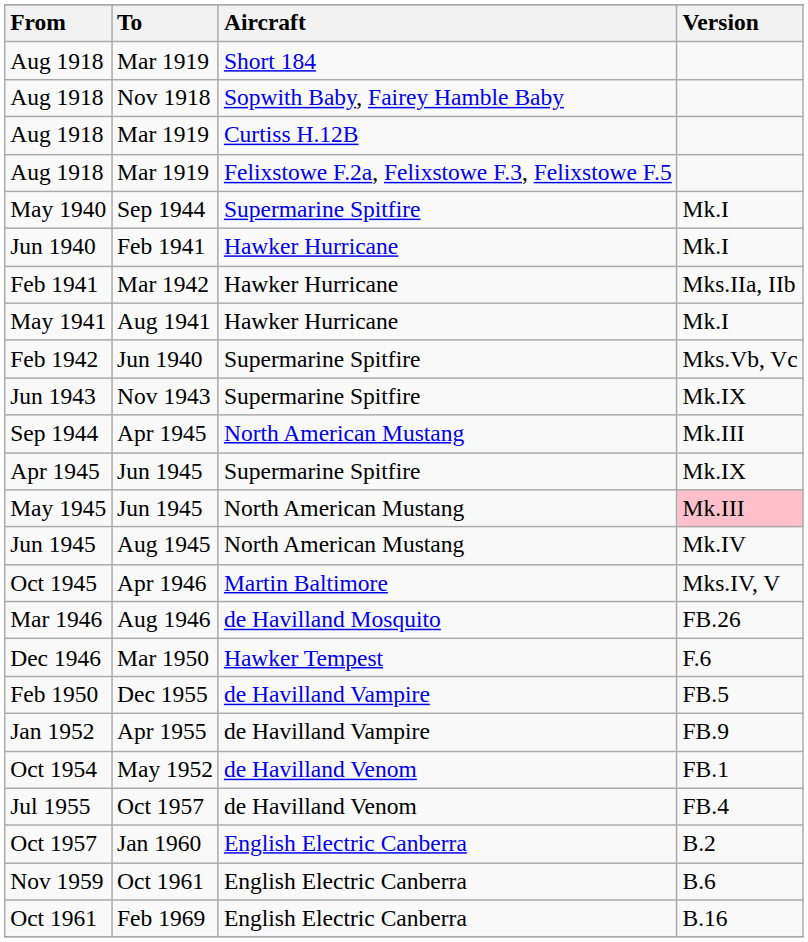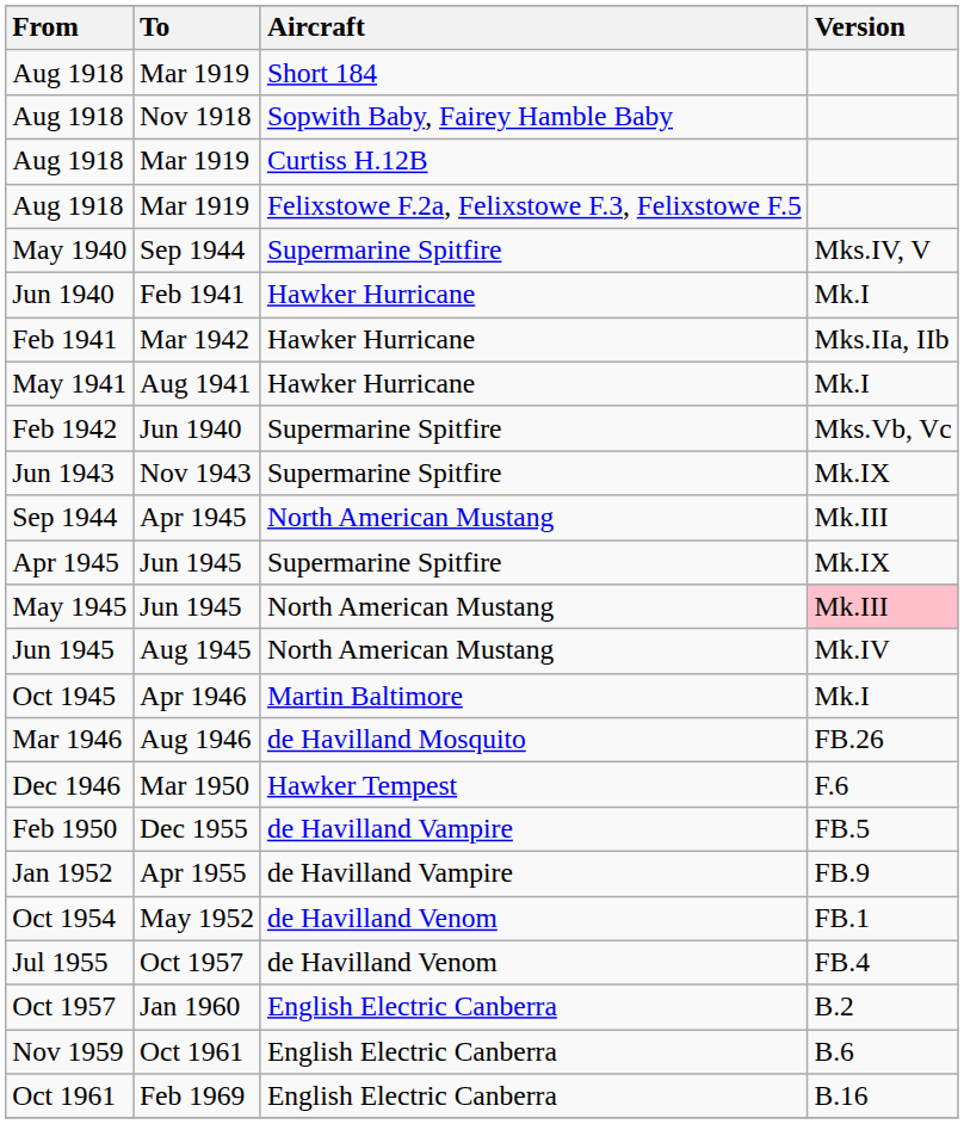May 1940 | Version: Mk.I -> Mks.IV, V
Oct 1945 | Version: Mks.IV, V -> Mk.I
